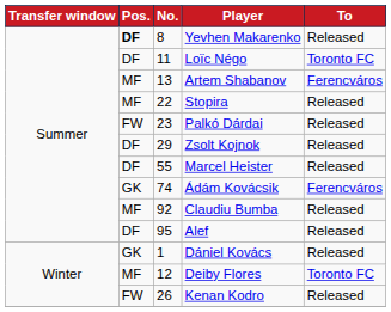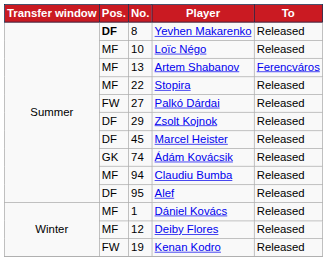Loïc Négo | Pos.: DF -> MF
Loïc Négo | No.: 11 -> 10
Loïc Négo | To: Toronto FC -> Released
Palkó Dárdai | No.: 23 -> 27
Marcel Heister | No.: 55 -> 45
Ádám Kovácsik | To: Ferencváros -> Released
Claudiu Bumba | No.: 92 -> 94
Dániel Kovács | Pos.: GK -> MF
Deiby Flores | To: Toronto FC -> Released
Kenan Kodro | No.: 26 -> 19
